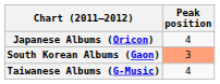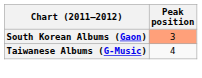- row: Japanese Albums (Oricon) | 4
